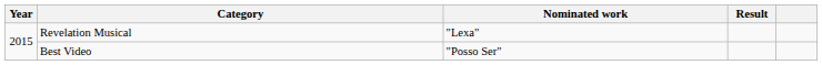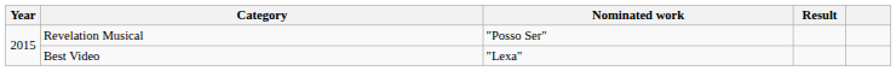Revelation Musical | Nominated work: "Lexa" -> "Posso Ser"
Best Video | Nominated work: "Posso Ser" -> "Lexa"
